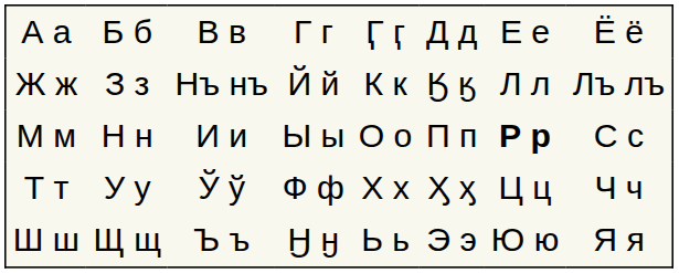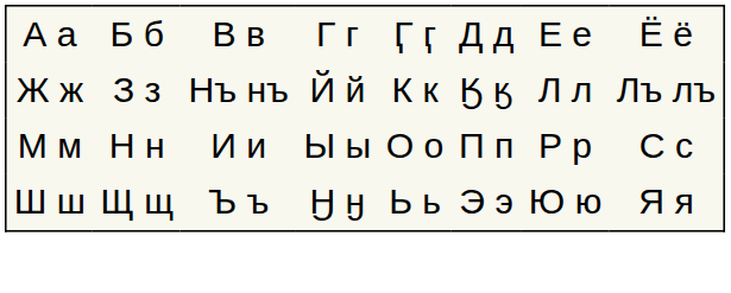М м | column 7: bold -> normal
- row: Т т | У у | Ў ў | Ф ф | Х х | Ӽ ӽ | Ц ц | Ч ч
